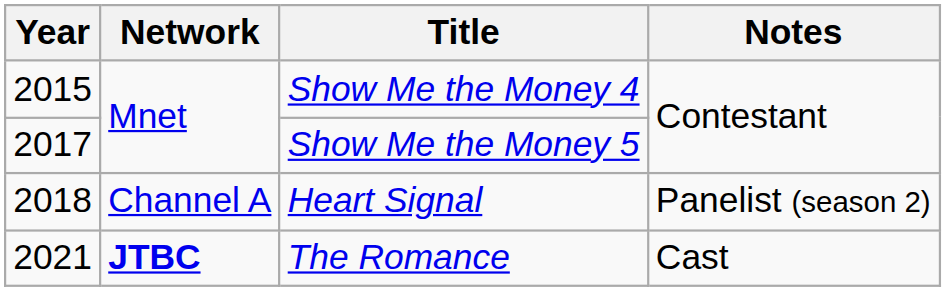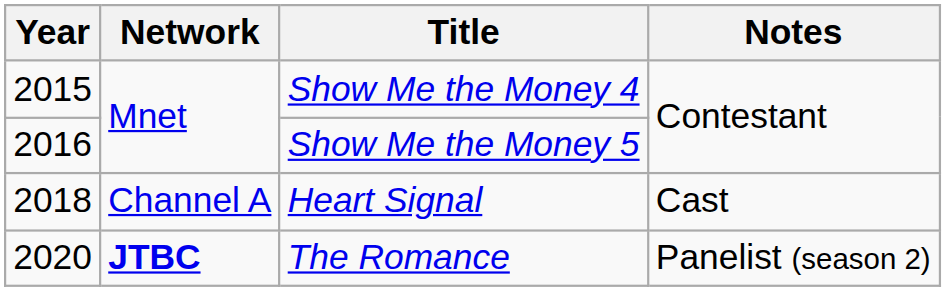Show Me the Money 5 | Year: 2017 -> 2016
Heart Signal | Notes: Panelist (season 2) -> Cast
The Romance | Year: 2021 -> 2020
The Romance | Notes: Cast -> Panelist (season 2)
